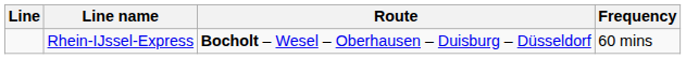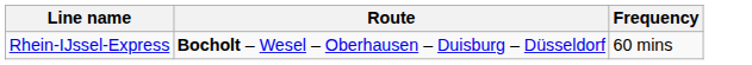- column: Line
